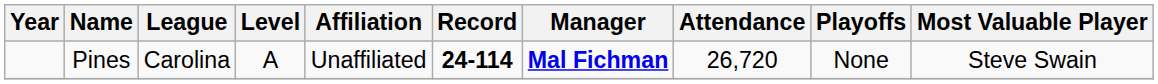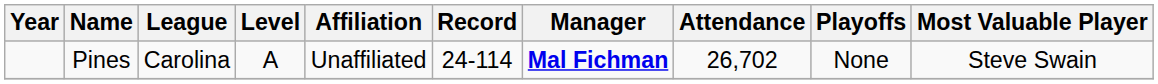Pines | Record: bold -> normal
Pines | Attendance: 26,720 -> 26,702
